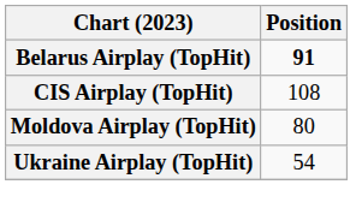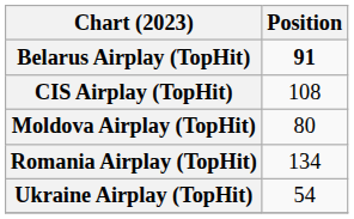+ row: Romania Airplay (TopHit) | 134
